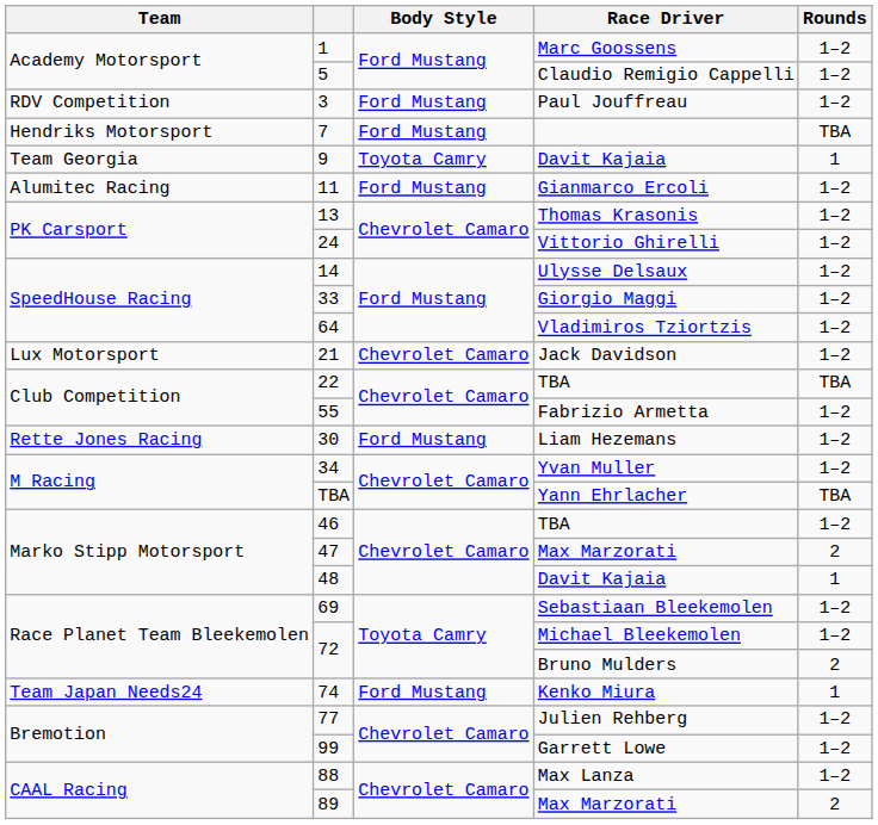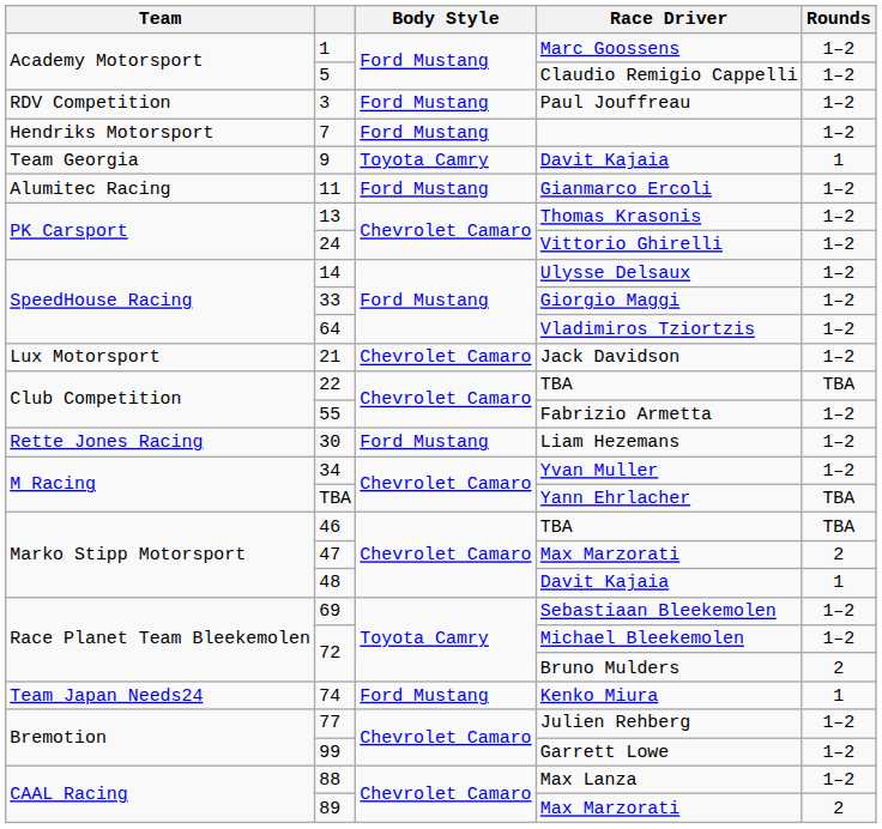7 | Rounds: TBA -> 1–2
46 | Rounds: 1–2 -> TBA
